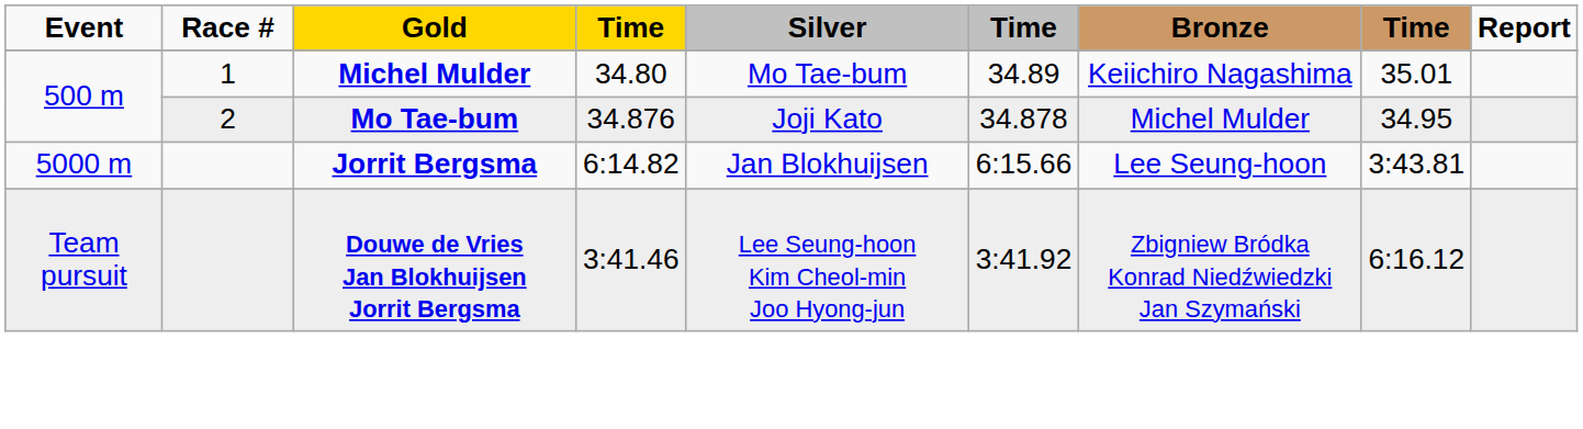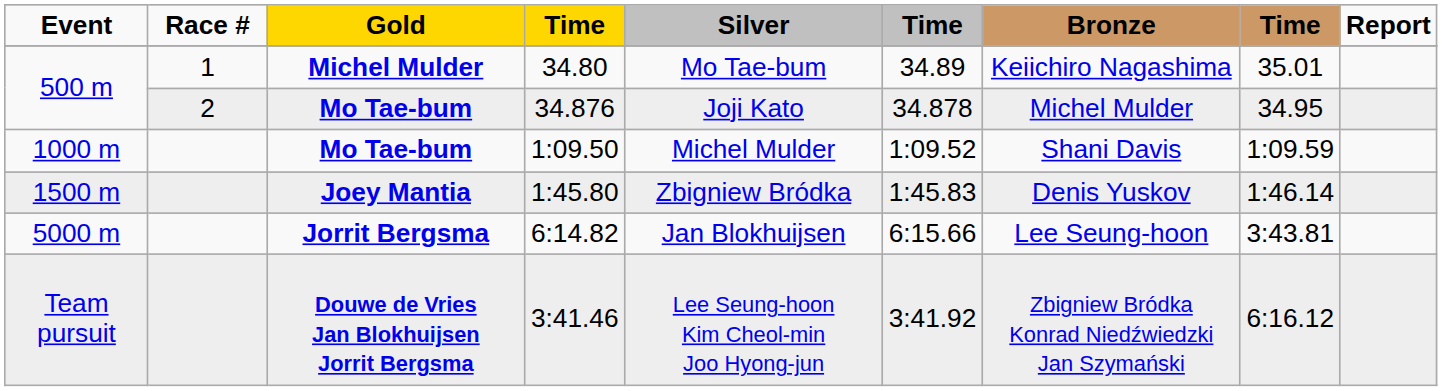+ row: 1000 m | Mo Tae-bum | 1:09.50 | Michel Mulder | 1:09.52 | Shani Davis | 1:09.59
+ row: 1500 m | Joey Mantia | 1:45.80 | Zbigniew Bródka | 1:45.83 | Denis Yuskov | 1:46.14
